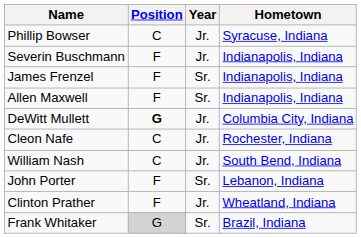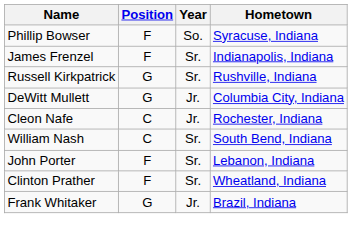Phillip Bowser | Position: C -> F
Phillip Bowser | Year: Jr. -> So.
- row: Severin Buschmann | F | Jr. | Indianapolis, Indiana
+ row: Russell Kirkpatrick | G | Sr. | Rushville, Indiana
- row: Allen Maxwell | F | Sr. | Indianapolis, Indiana
DeWitt Mullett | Position: bold -> normal
William Nash | Year: Jr. -> Sr.
Clinton Prather | Year: Jr. -> Sr.
Frank Whitaker | Position: lightgrey background -> no background
Frank Whitaker | Year: Sr. -> Jr.
